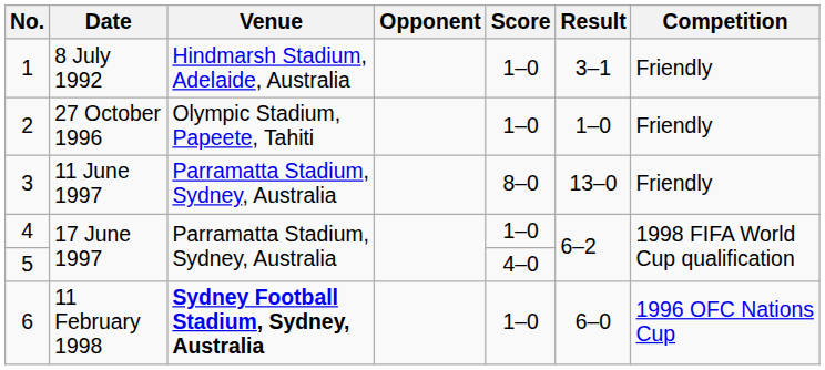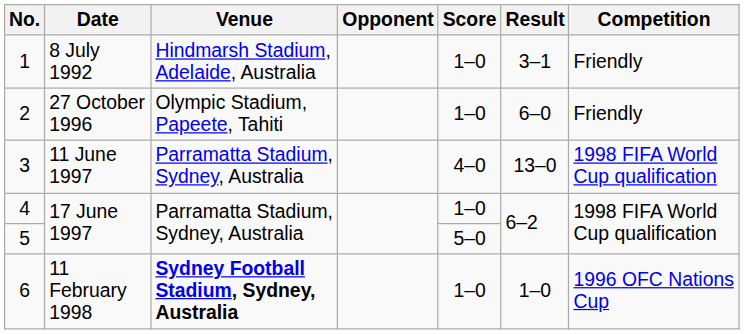2 | Result: 1–0 -> 6–0
3 | Score: 8–0 -> 4–0
3 | Competition: Friendly -> 1998 FIFA World Cup qualification
5 | Score: 4–0 -> 5–0
6 | Result: 6–0 -> 1–0
